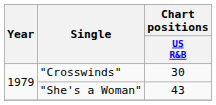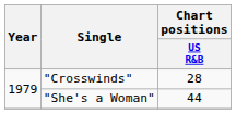"Crosswinds" | Chart positions / US R&B: 30 -> 28
"She's a Woman" | Chart positions / US R&B: 43 -> 44
